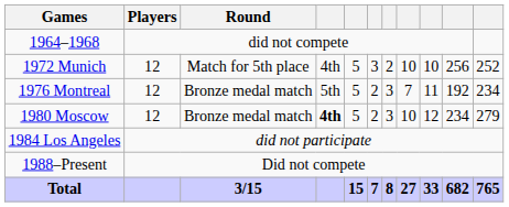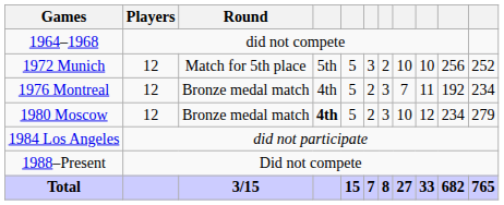1972 Munich | column 4: 4th -> 5th
1976 Montreal | column 4: 5th -> 4th
